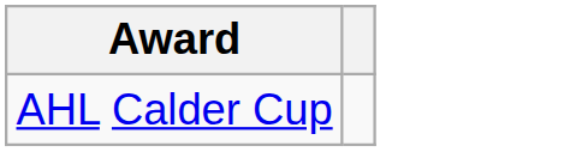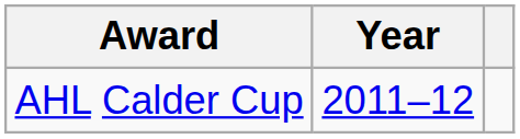+ column: Year | 2011–12
